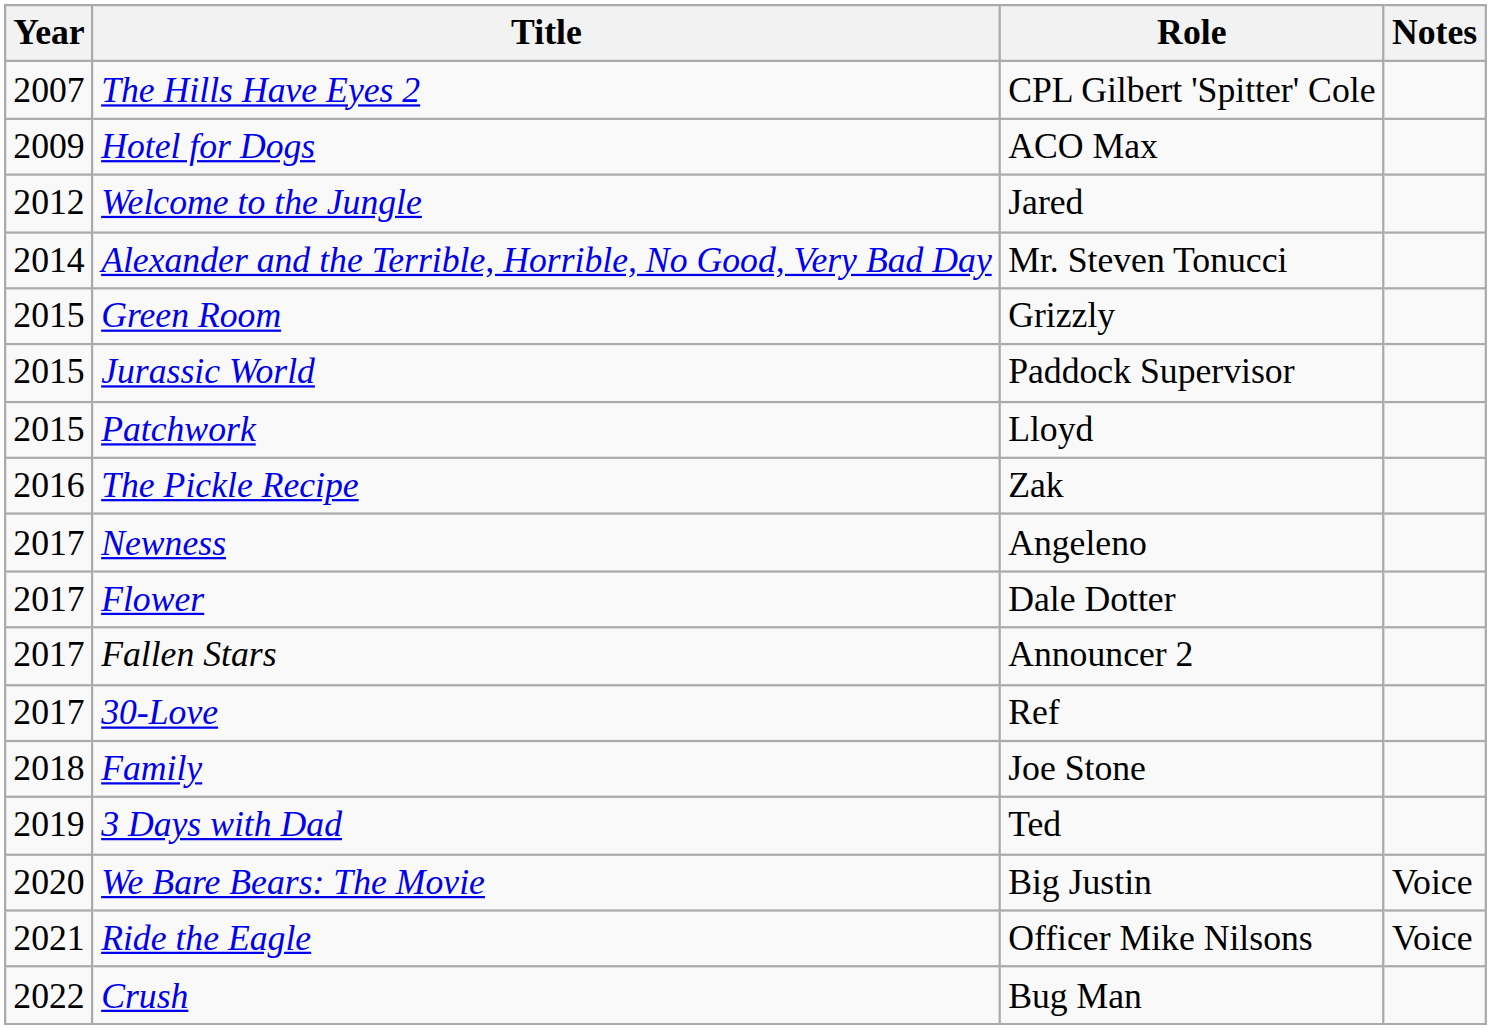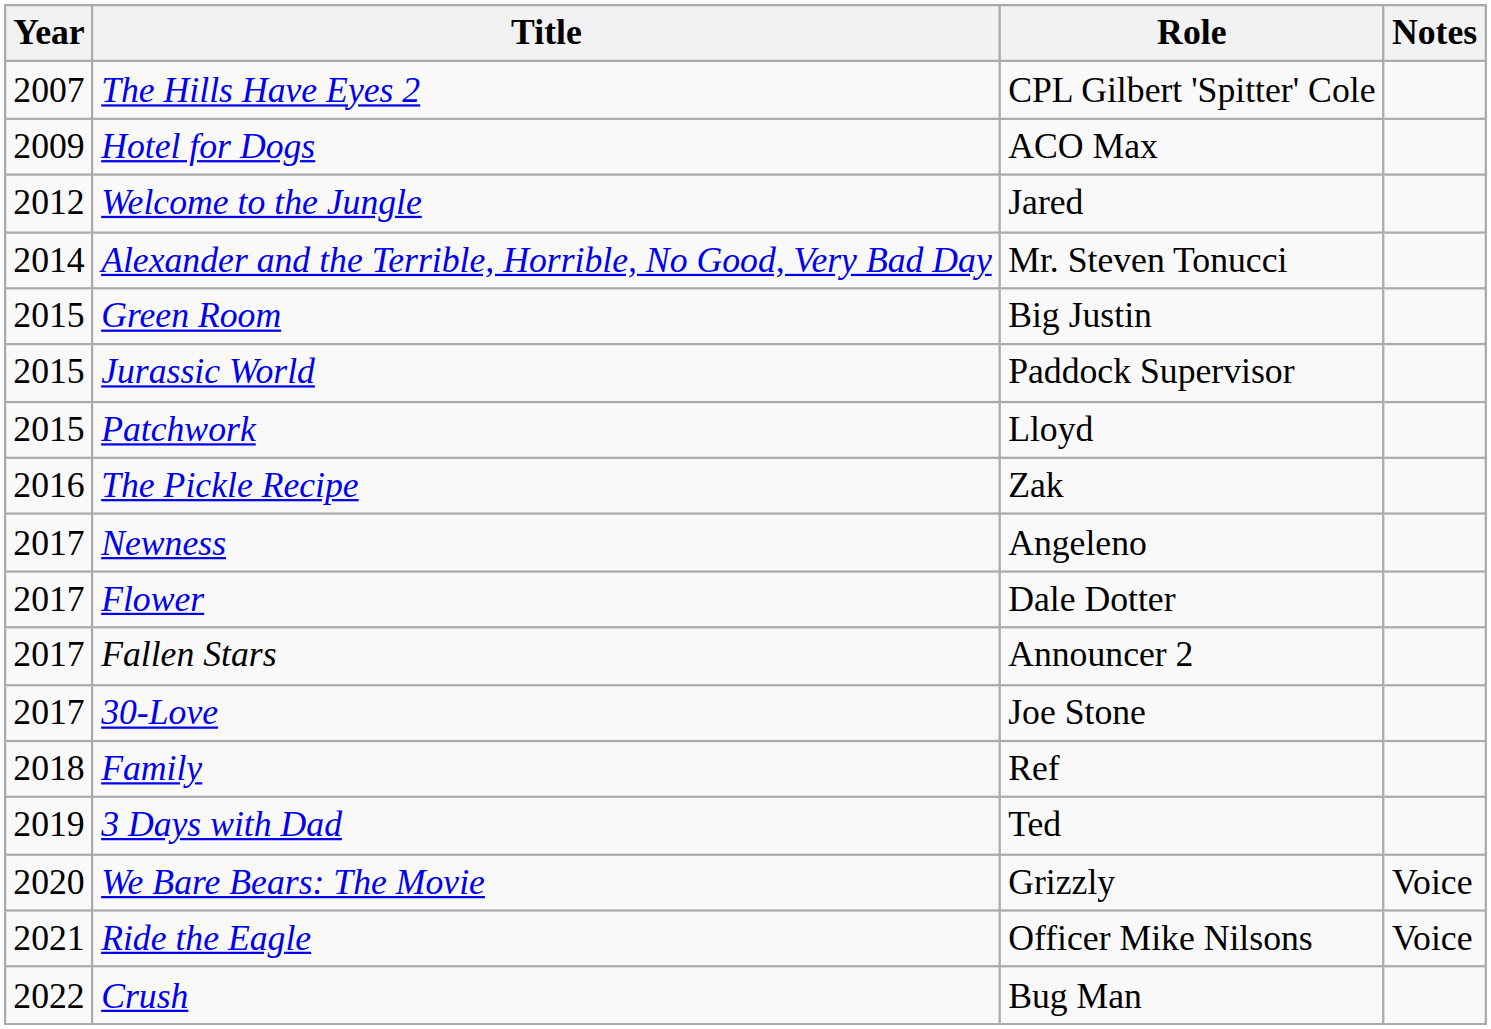Green Room | Role: Grizzly -> Big Justin
30-Love | Role: Ref -> Joe Stone
Family | Role: Joe Stone -> Ref
We Bare Bears: The Movie | Role: Big Justin -> Grizzly
